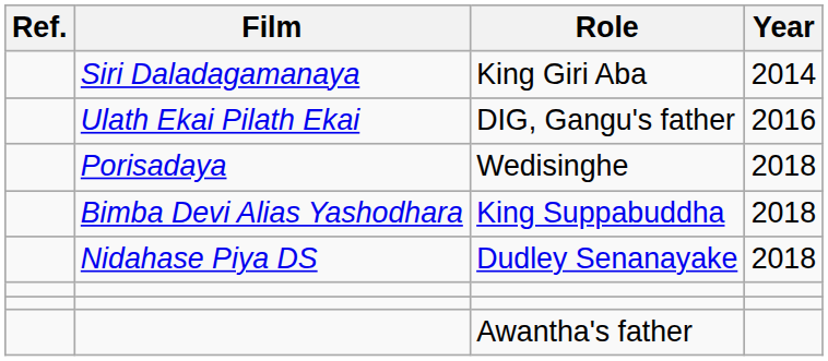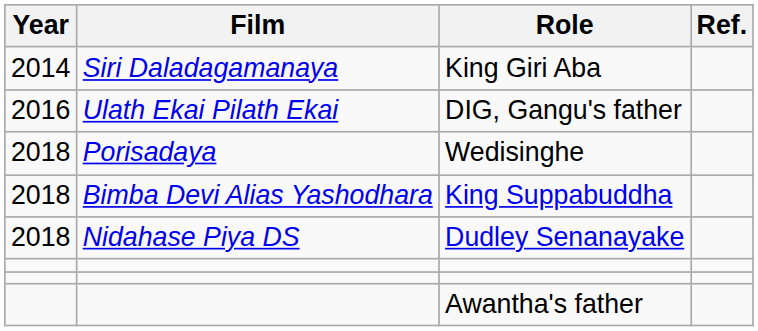columns swapped: Year <-> Ref.
